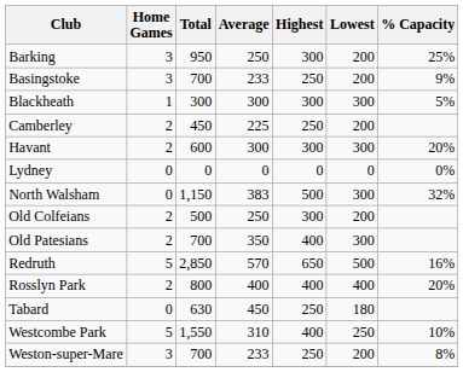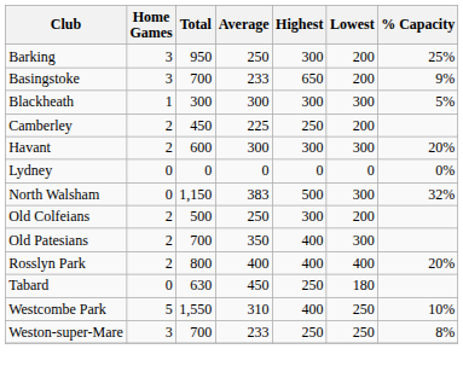Basingstoke | Highest: 250 -> 650
- row: Redruth | 5 | 2,850 | 570 | 650 | 500 | 16%
Weston-super-Mare | Lowest: 200 -> 250
